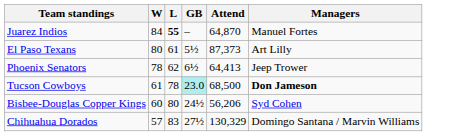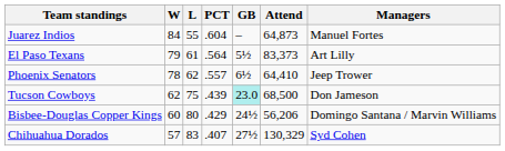+ column: PCT | .604 | .564 | .557 | .439 | .429 | .407
Juarez Indios | L: bold -> normal
Juarez Indios | Attend: 64,870 -> 64,873
El Paso Texans | W: 80 -> 79
El Paso Texans | Attend: 87,373 -> 83,373
Phoenix Senators | Attend: 64,413 -> 64,410
Tucson Cowboys | W: 61 -> 62
Tucson Cowboys | L: 78 -> 75
Tucson Cowboys | Managers: bold -> normal
Bisbee-Douglas Copper Kings | Managers: Syd Cohen -> Domingo Santana / Marvin Williams
Chihuahua Dorados | Managers: Domingo Santana / Marvin Williams -> Syd Cohen
